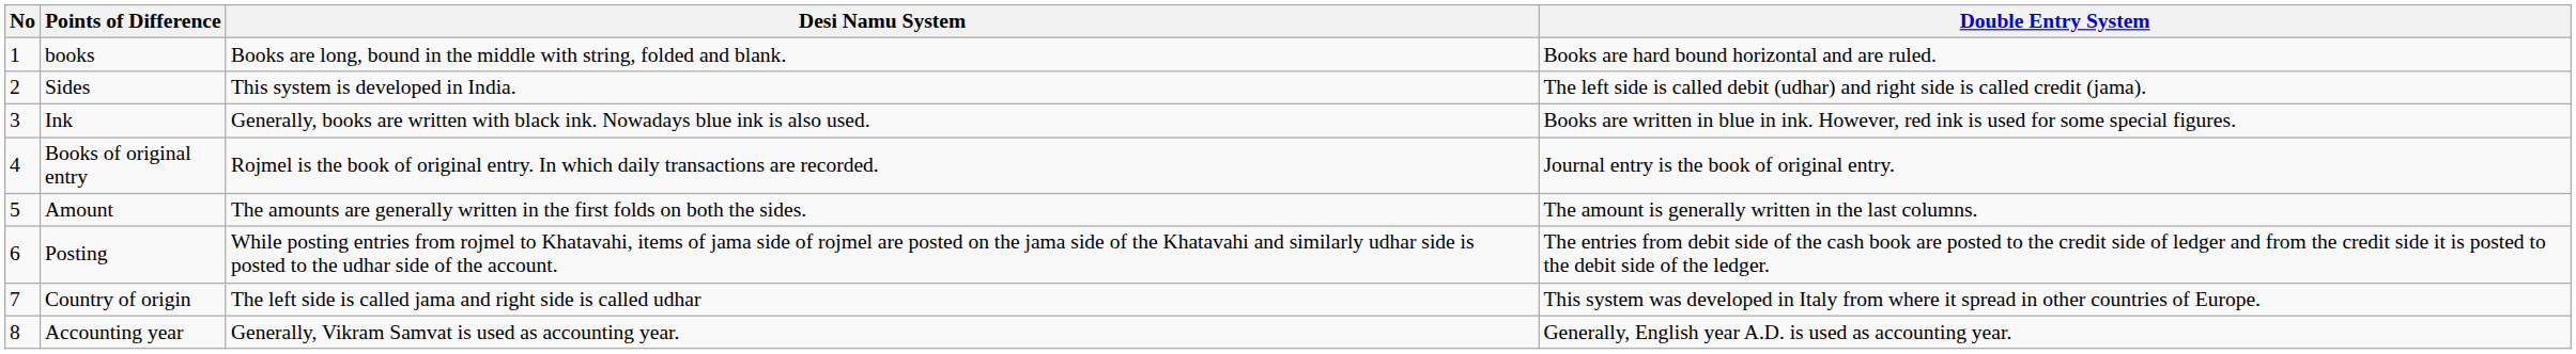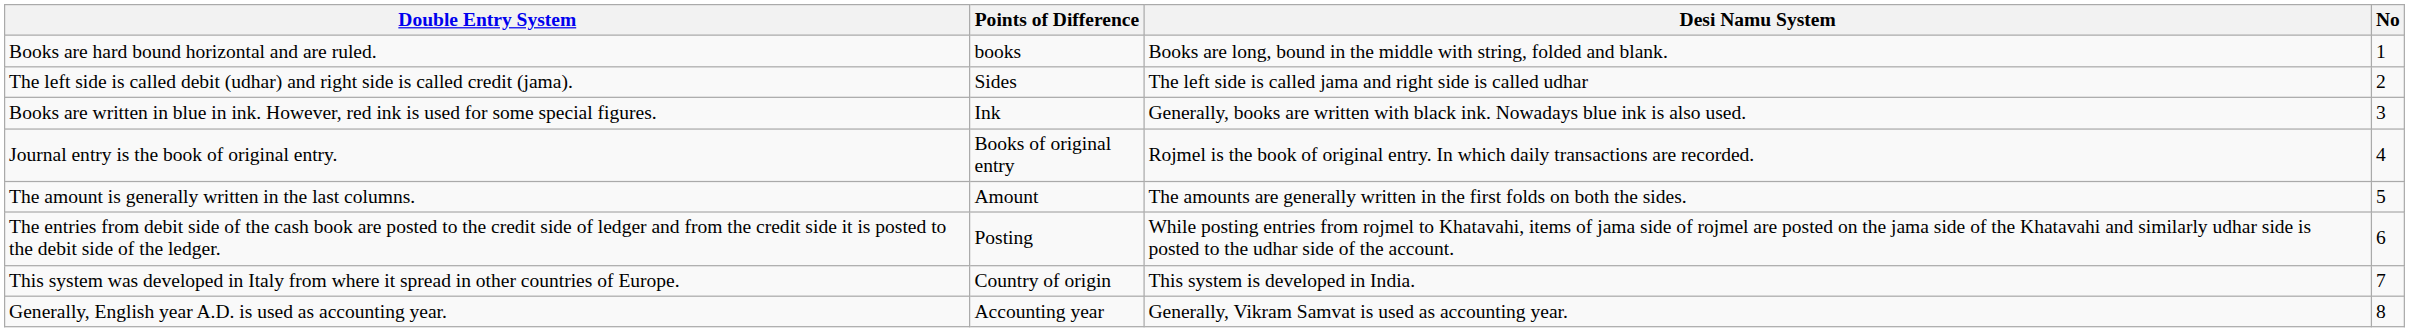columns swapped: No <-> Double Entry System
Sides | Desi Namu System: This system is developed in India. -> The left side is called jama and right side is called udhar
Country of origin | Desi Namu System: The left side is called jama and right side is called udhar -> This system is developed in India.
